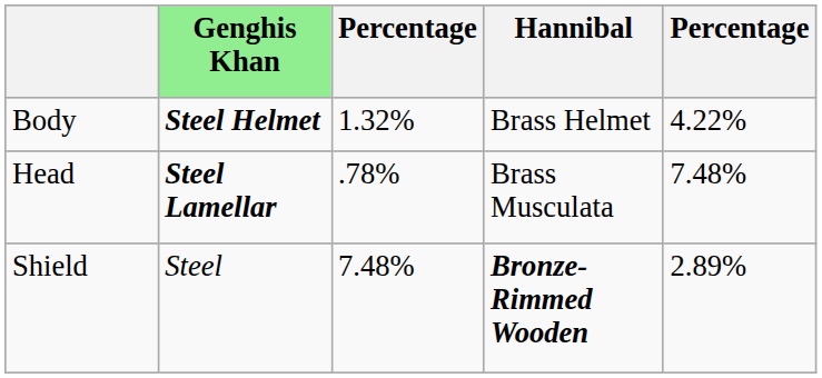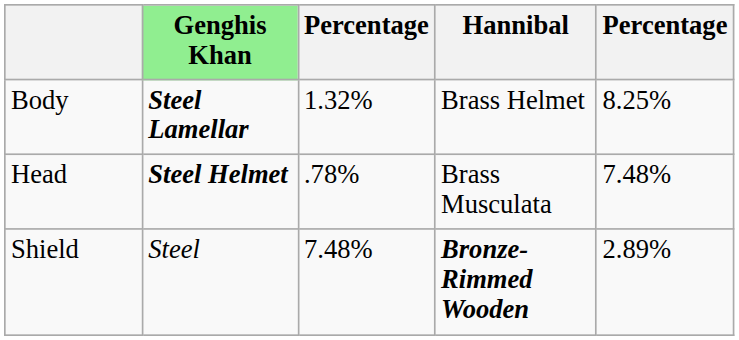Body | Genghis Khan: Steel Helmet -> Steel Lamellar
Body | column 5: 4.22% -> 8.25%
Head | Genghis Khan: Steel Lamellar -> Steel Helmet
